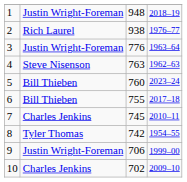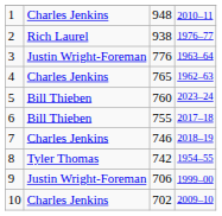1 | column 2: Justin Wright-Foreman -> Charles Jenkins
1 | column 4: 2018–19 -> 2010–11
4 | column 2: Steve Nisenson -> Charles Jenkins
4 | column 3: 763 -> 765
7 | column 3: 745 -> 746
7 | column 4: 2010–11 -> 2018–19
